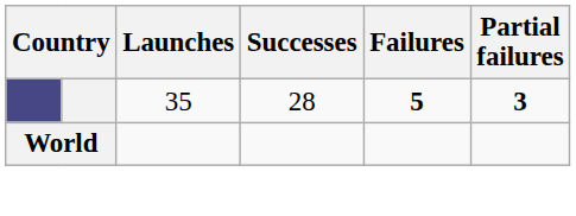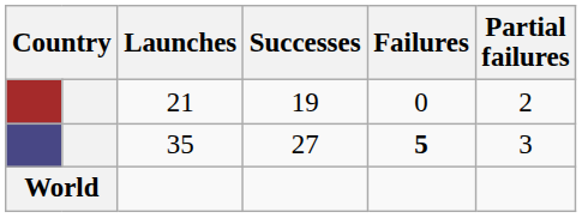+ row: 21 | 19 | 0 | 2
35 | Successes: 28 -> 27
35 | Partial failures: bold -> normal
